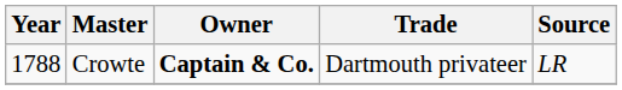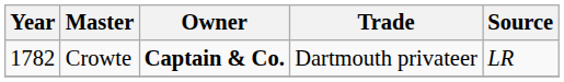Crowte | Year: 1788 -> 1782
